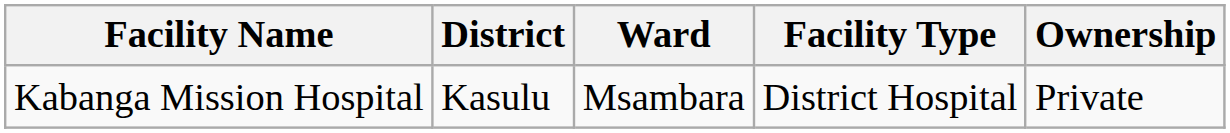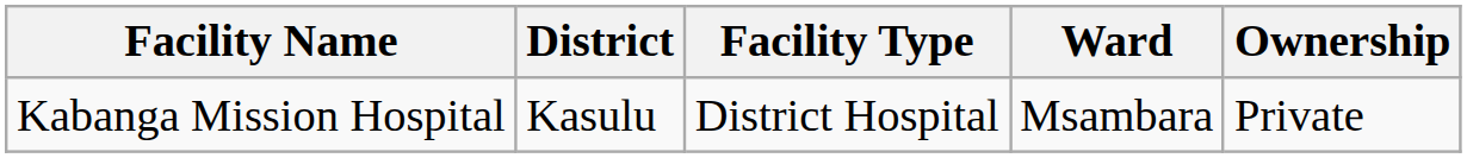columns swapped: Ward <-> Facility Type
